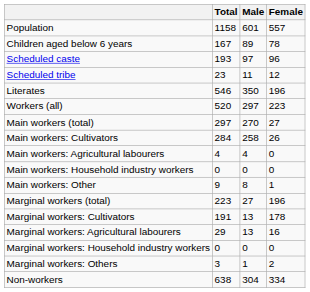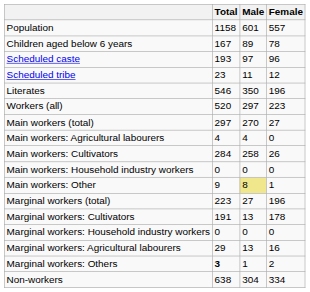rows swapped: Main workers: Cultivators <-> Main workers: Agricultural labourers
Main workers: Other | Male: no background -> khaki background
rows swapped: Marginal workers: Agricultural labourers <-> Marginal workers: Household industry workers
Marginal workers: Others | Total: normal -> bold
